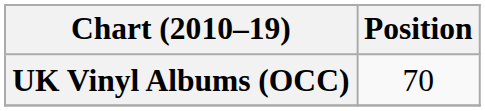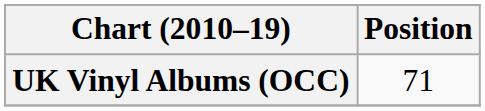UK Vinyl Albums (OCC) | Position: 70 -> 71
